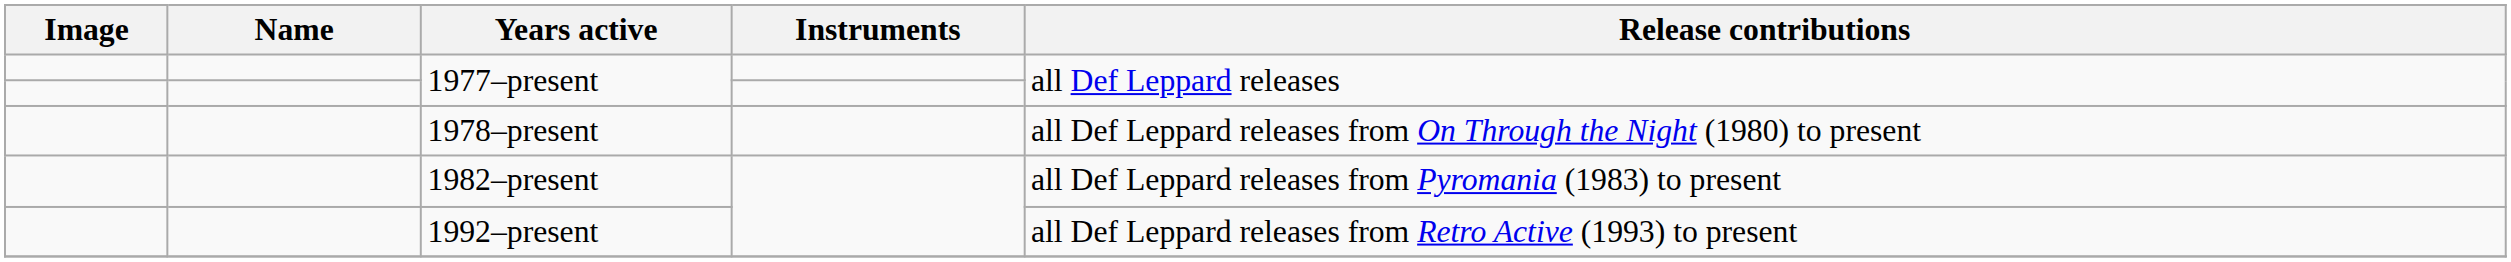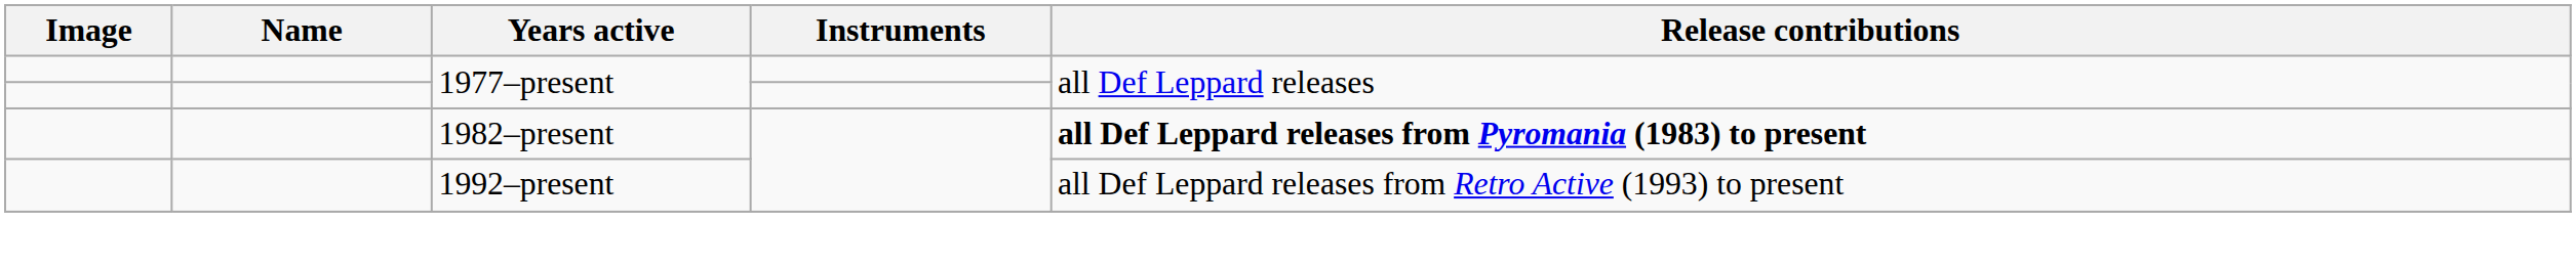- row: 1978–present | all Def Leppard releases from On Through the Night (1980) to present
1982–present | Release contributions: normal -> bold
